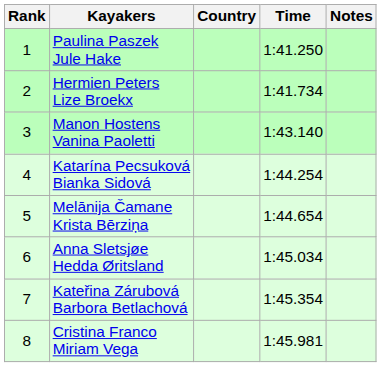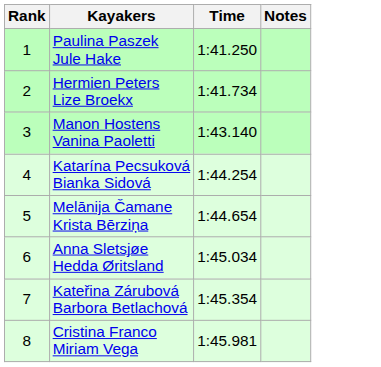- column: Country
